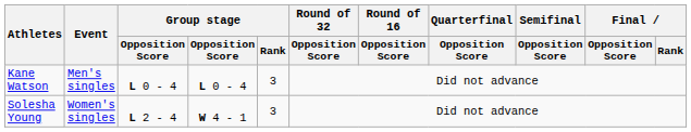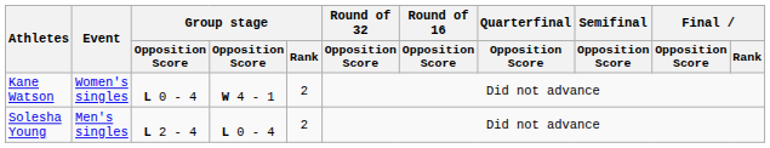Kane Watson | Event: Men's singles -> Women's singles
Kane Watson | column 4: L 0 - 4 -> W 4 - 1
Kane Watson | Group stage / Rank: 3 -> 2
Solesha Young | Event: Women's singles -> Men's singles
Solesha Young | column 4: W 4 - 1 -> L 0 - 4
Solesha Young | Group stage / Rank: 3 -> 2
